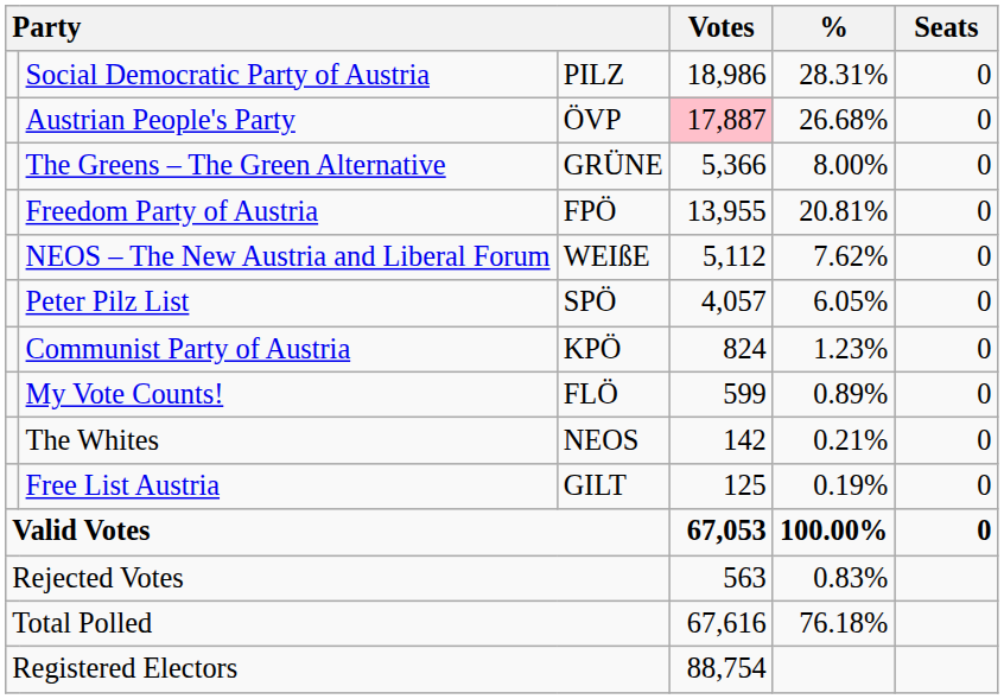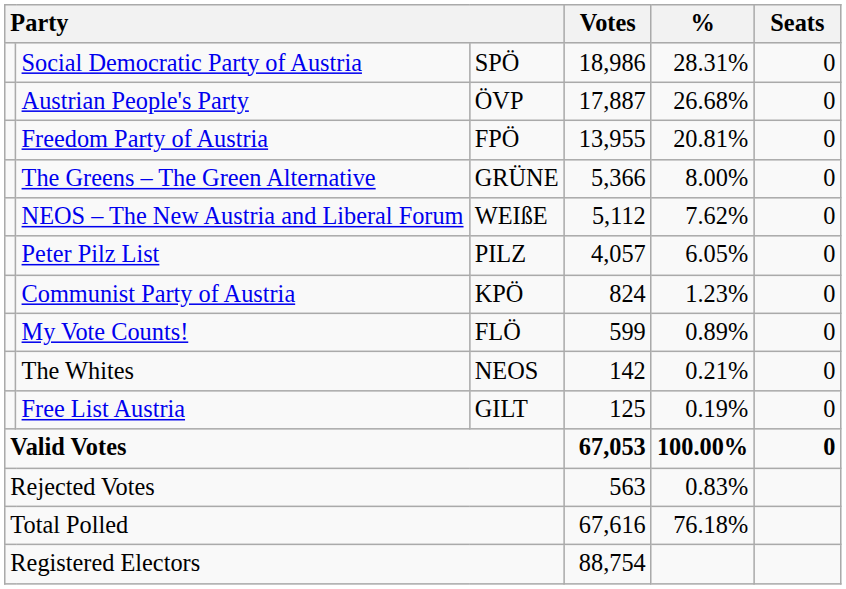Social Democratic Party of Austria | column 3: PILZ -> SPÖ
Austrian People's Party | Votes: pink background -> no background
rows swapped: Freedom Party of Austria <-> The Greens – The Green Alternative
Peter Pilz List | column 3: SPÖ -> PILZ
